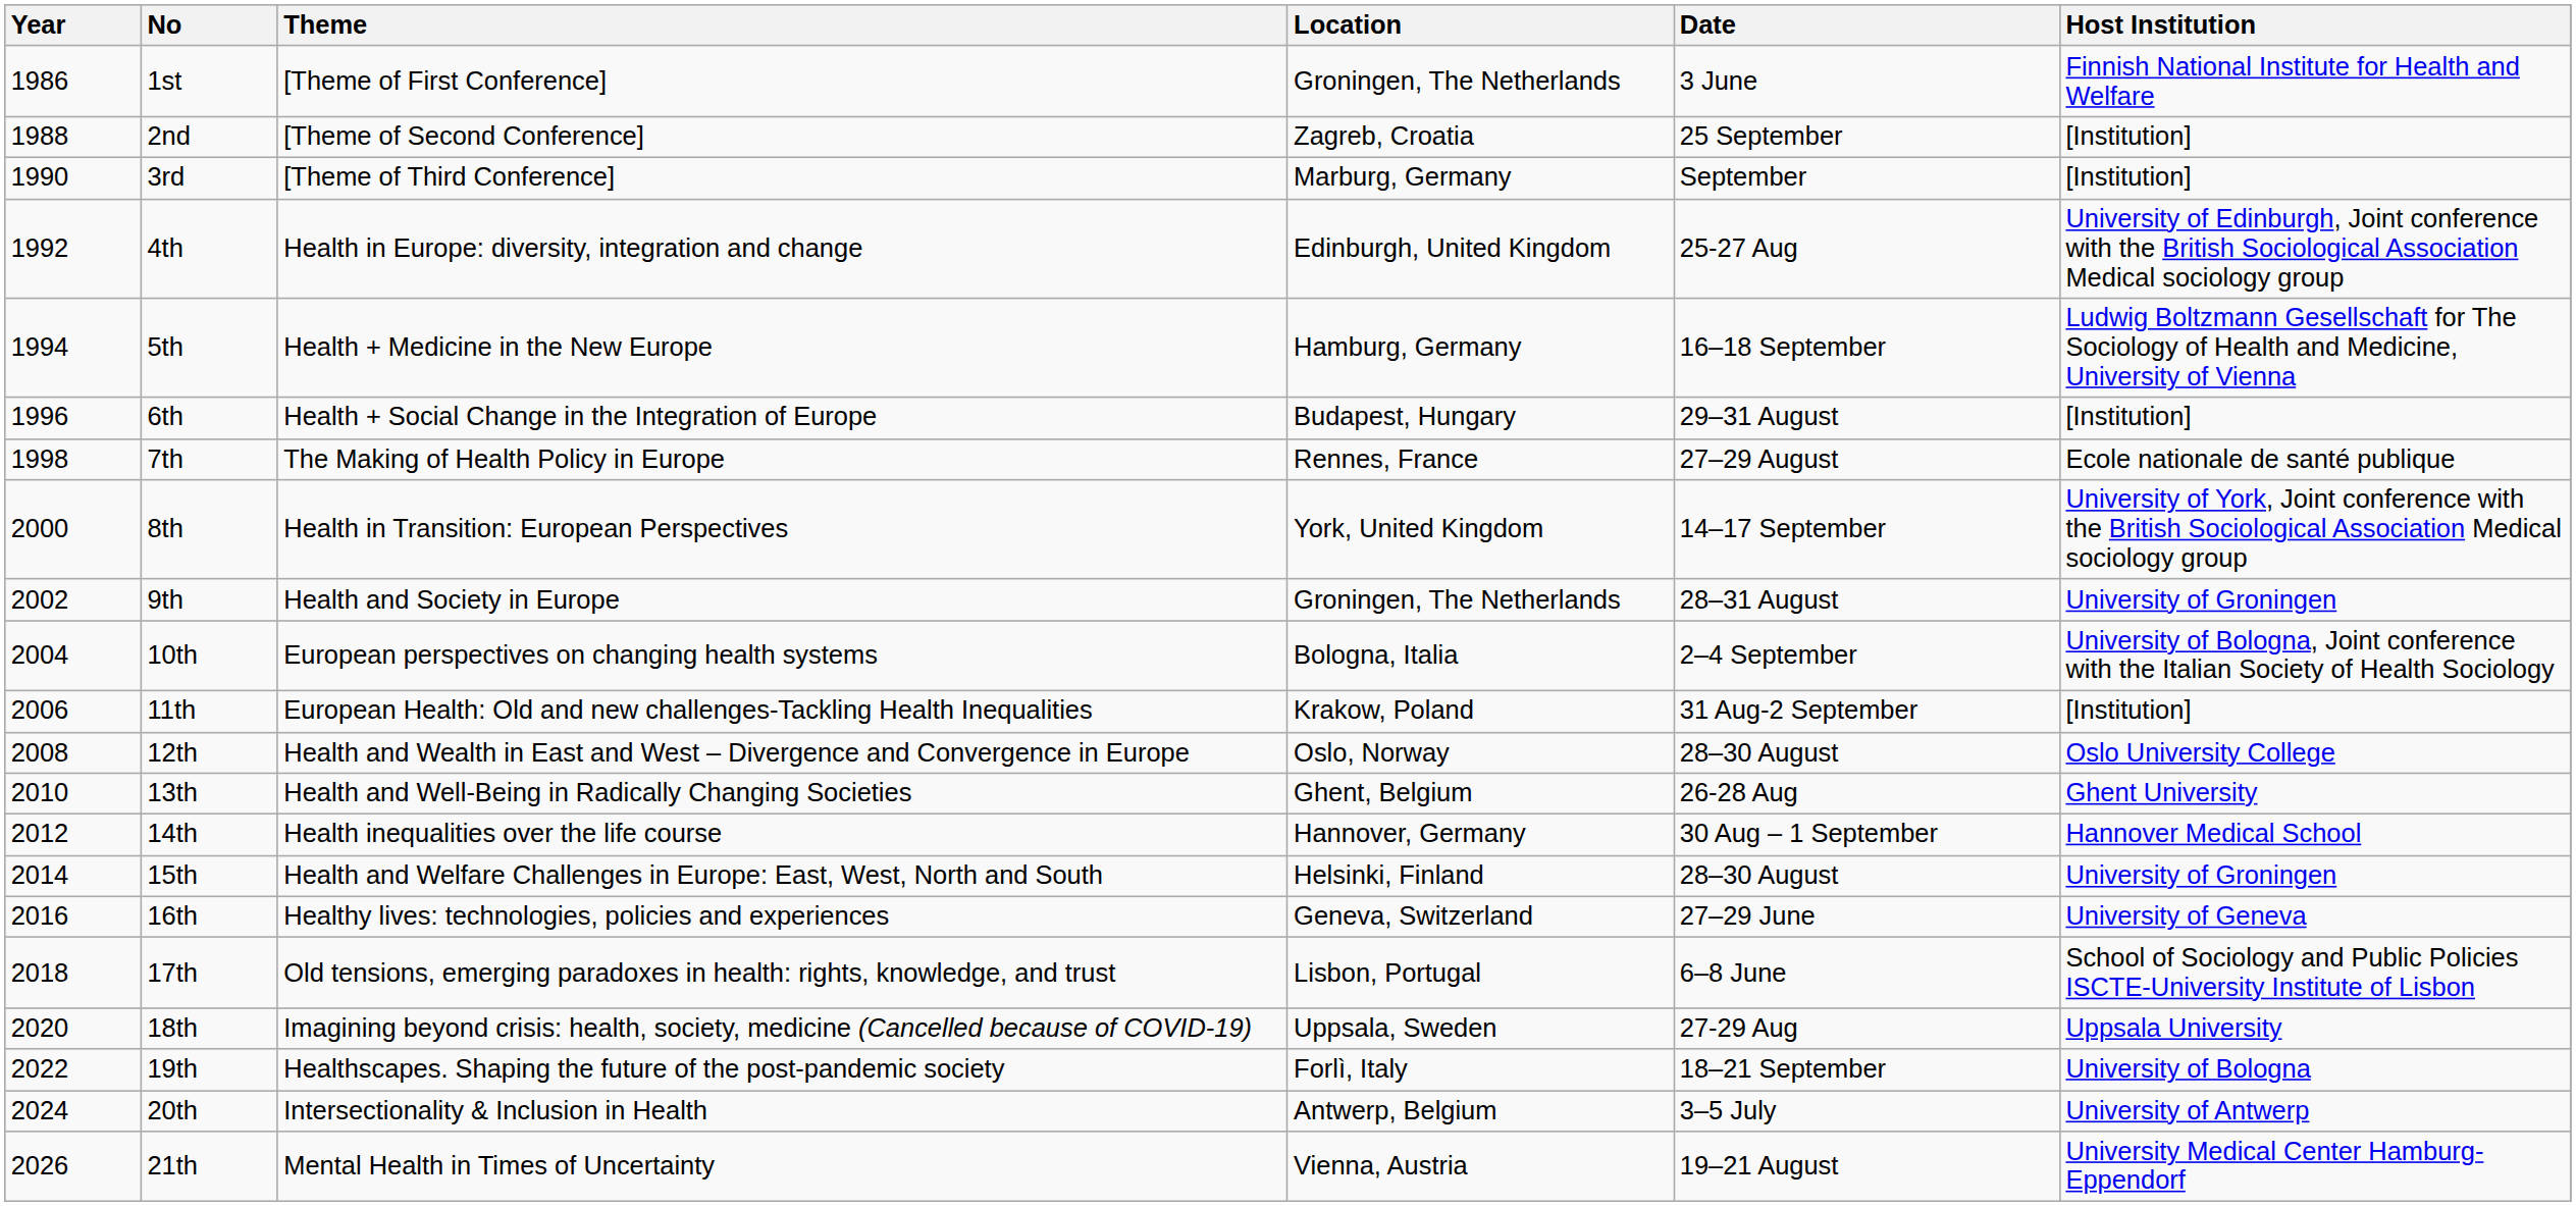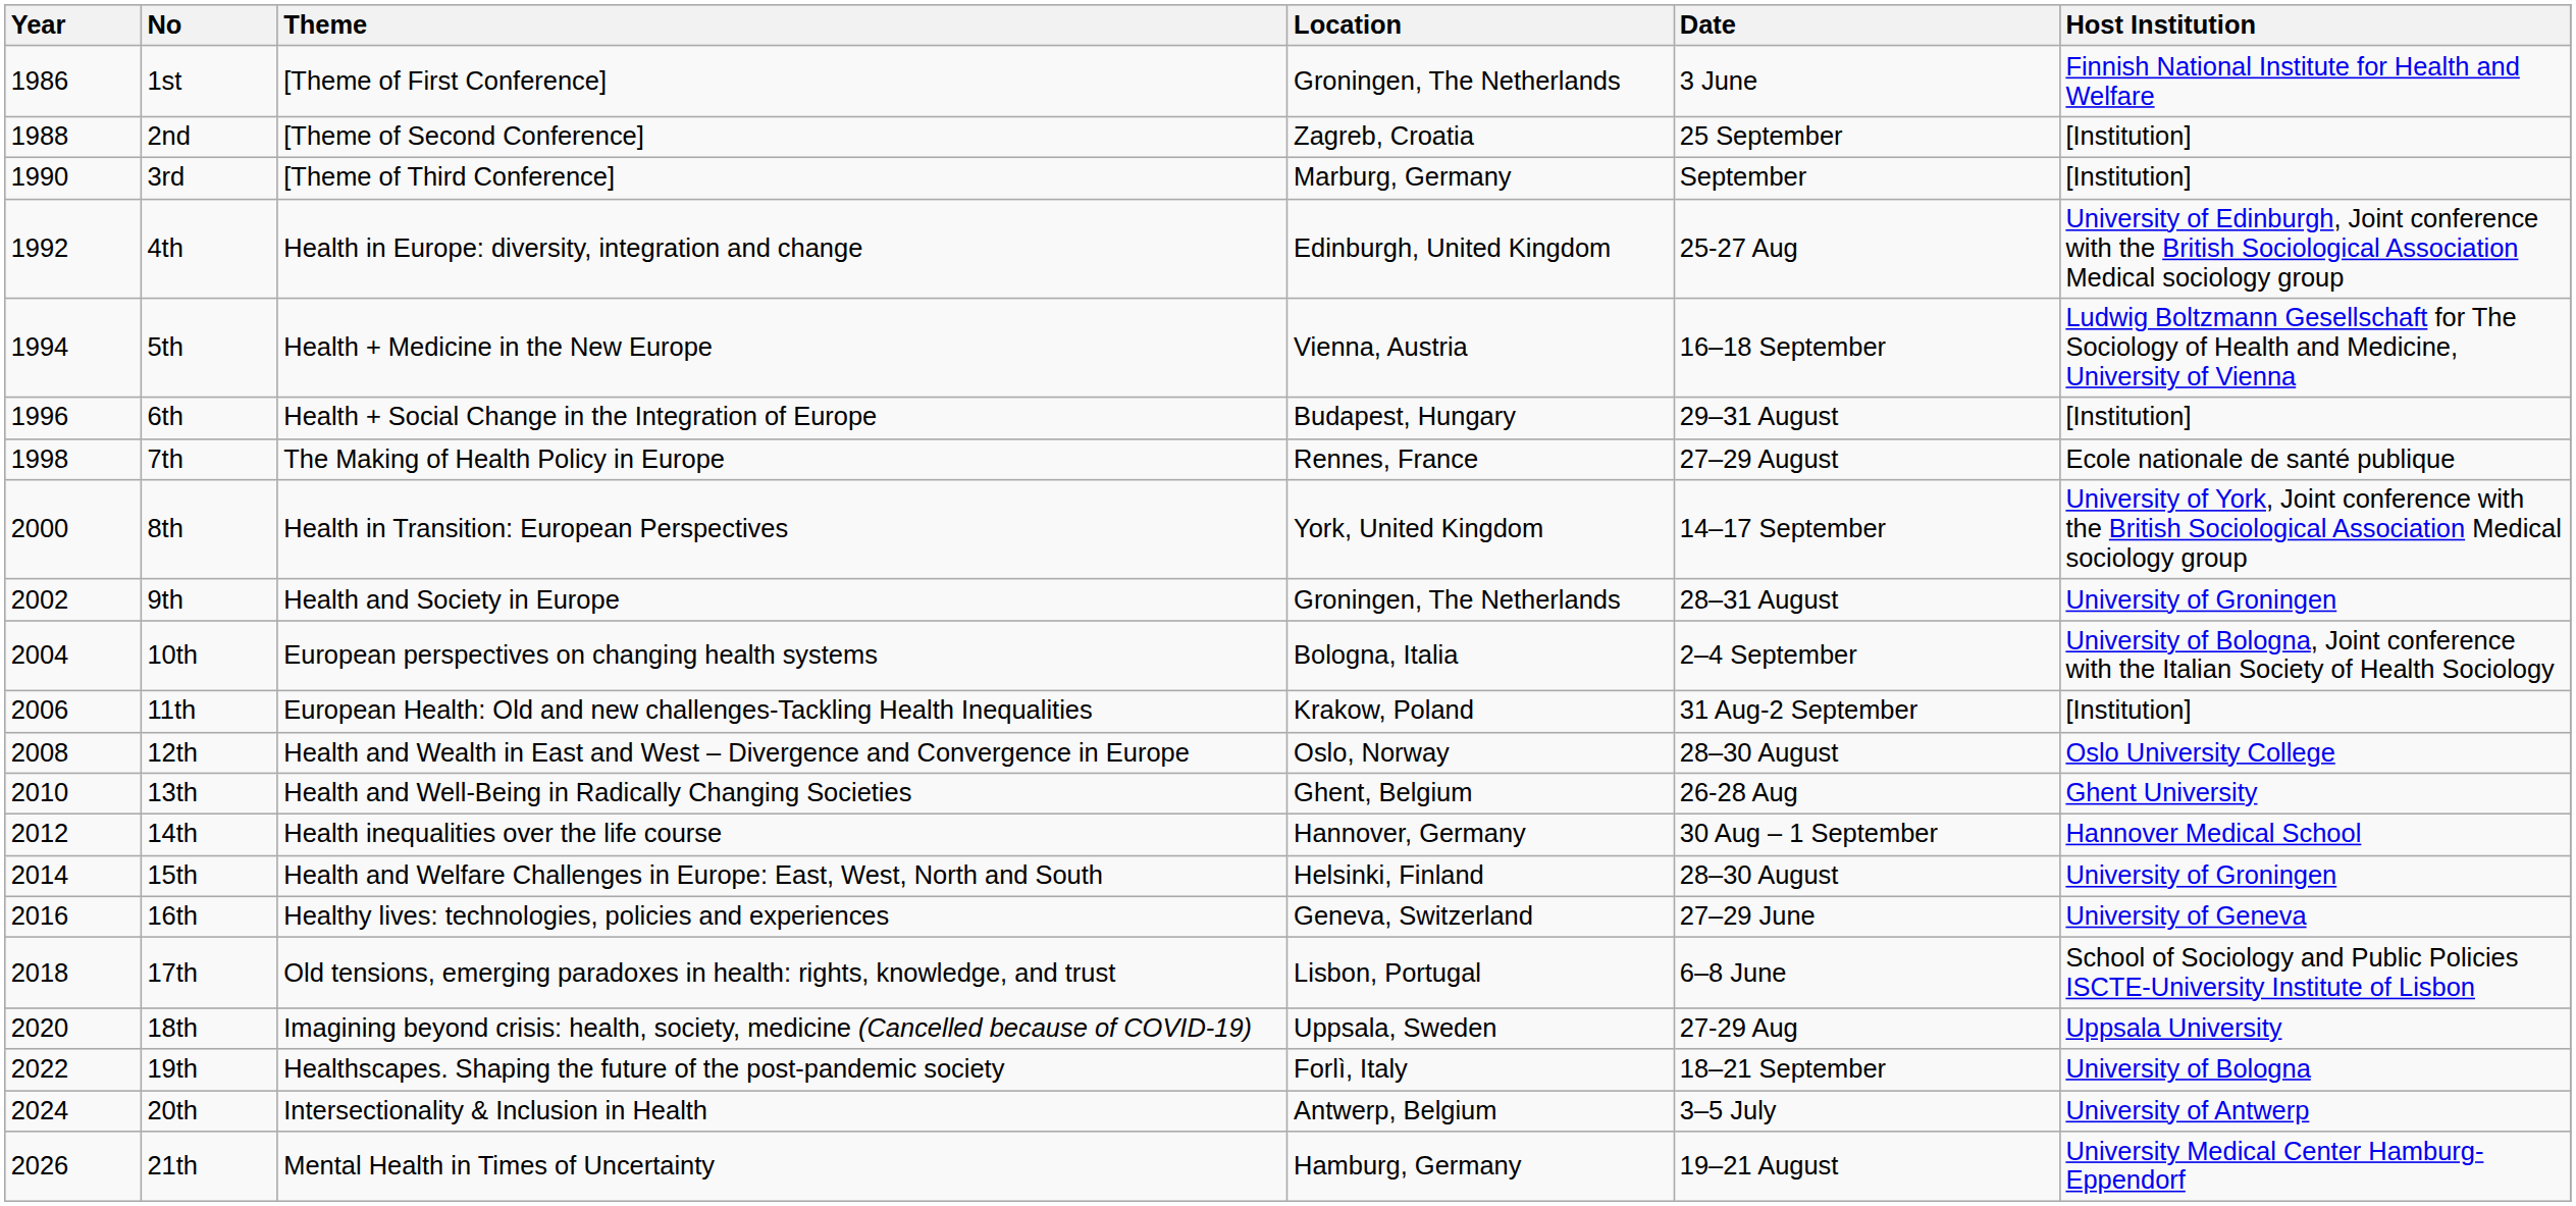5th | Location: Hamburg, Germany -> Vienna, Austria
21th | Location: Vienna, Austria -> Hamburg, Germany
